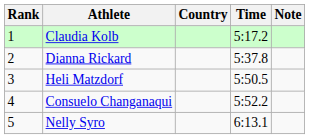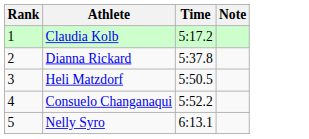- column: Country
